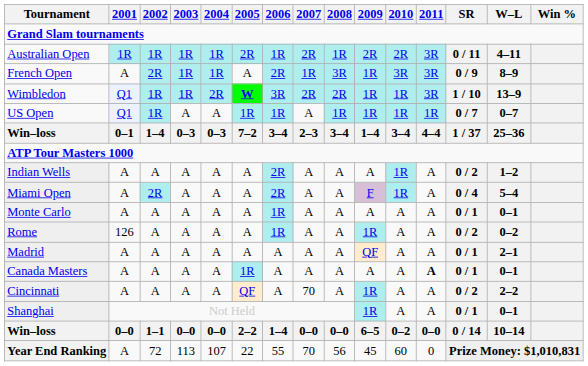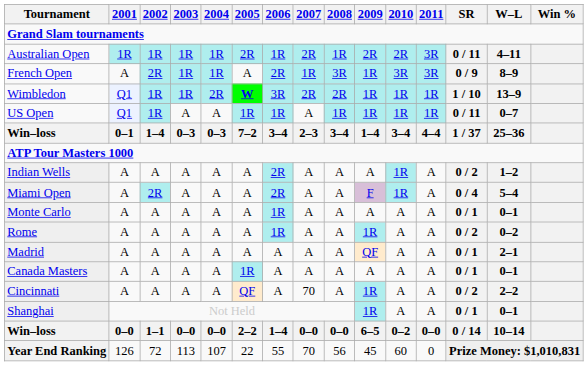Wimbledon | 2011: 3R -> 1R
US Open | SR: 0 / 7 -> 0 / 11
Rome | 2001: 126 -> A
Canada Masters | 2011: bold -> normal
Year End Ranking | 2001: A -> 126
